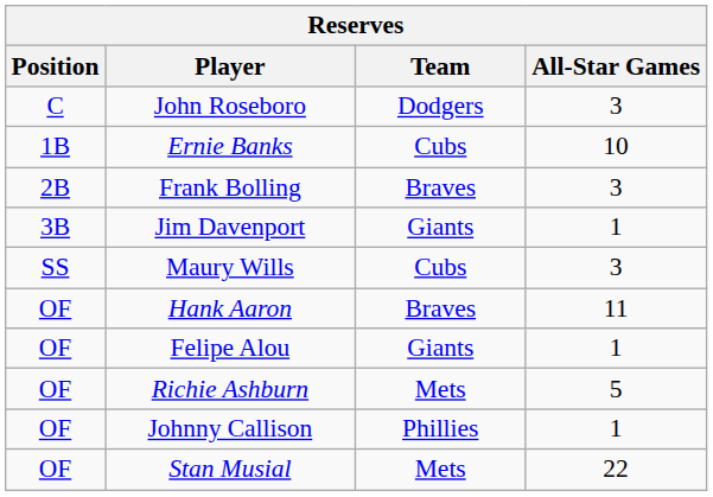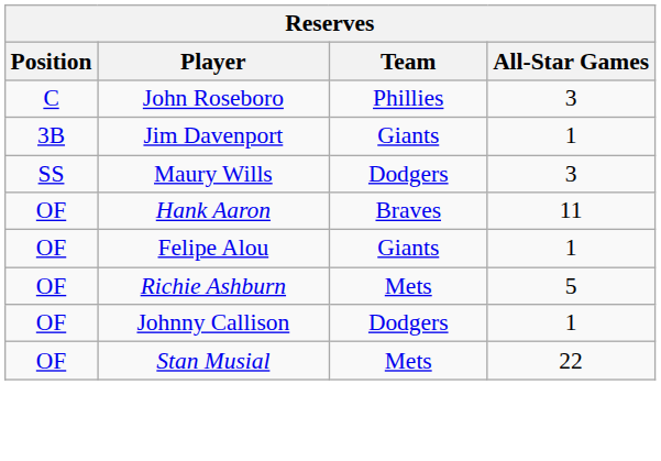John Roseboro | Team: Dodgers -> Phillies
- row: 1B | Ernie Banks | Cubs | 10
- row: 2B | Frank Bolling | Braves | 3
Maury Wills | Team: Cubs -> Dodgers
Johnny Callison | Team: Phillies -> Dodgers
